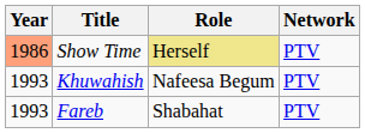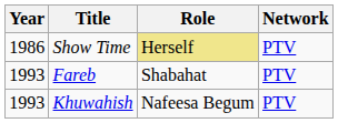Show Time | Year: lightsalmon background -> no background
rows swapped: Khuwahish <-> Fareb
